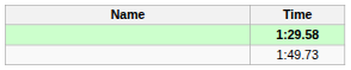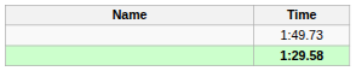rows swapped: 1:29.58 <-> 1:49.73
